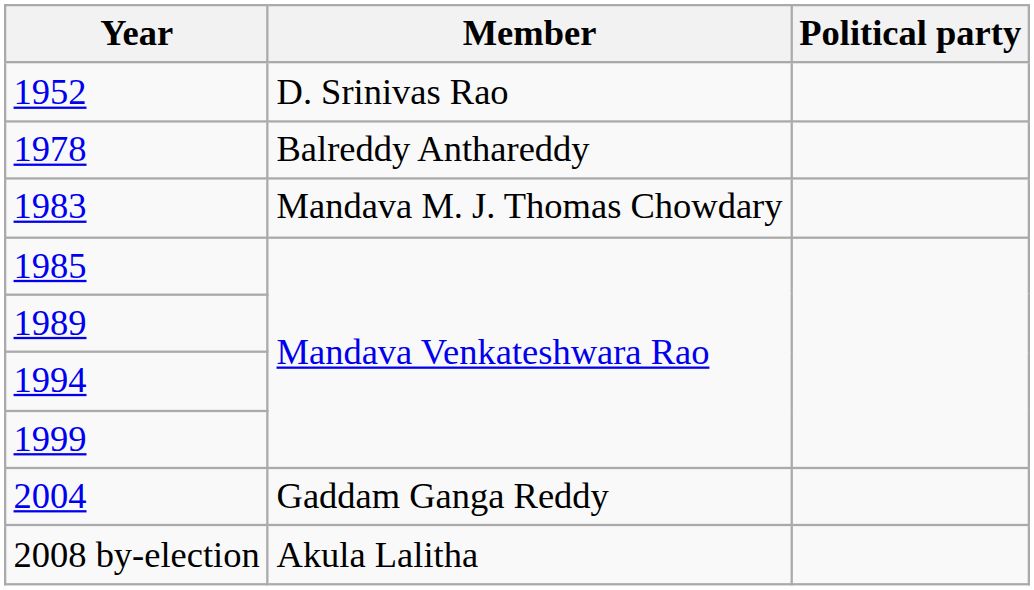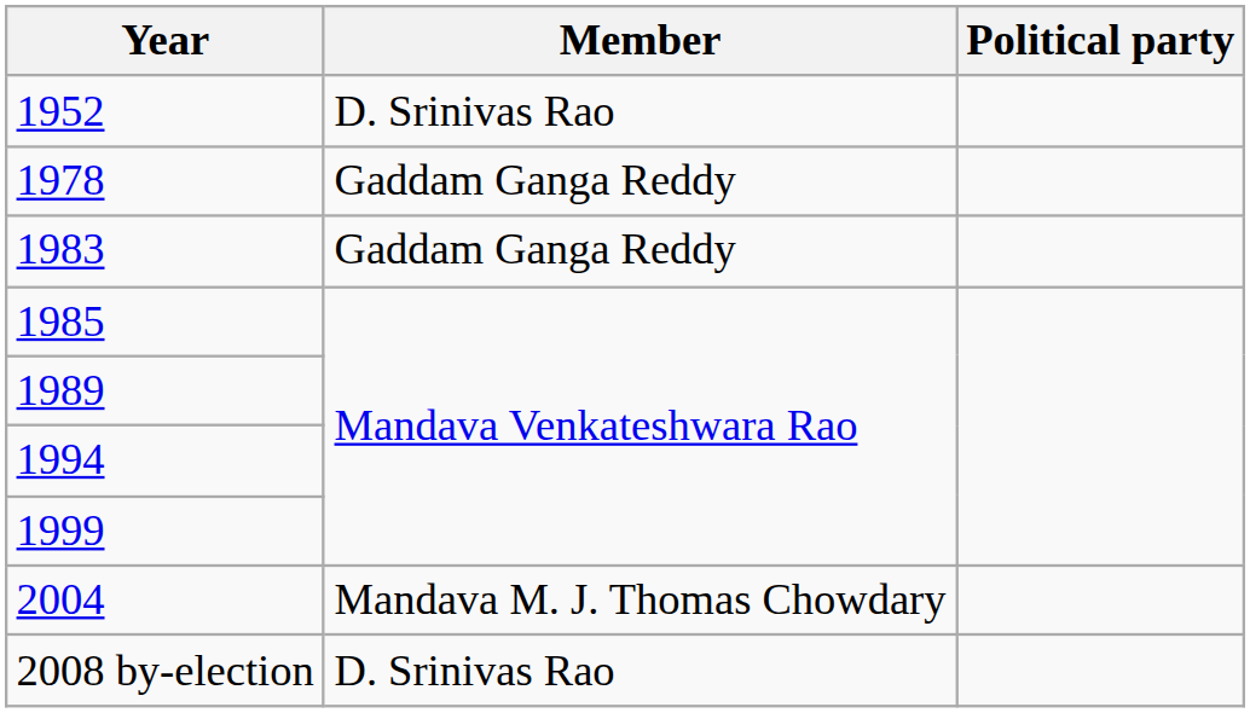1978 | Member: Balreddy Anthareddy -> Gaddam Ganga Reddy
1983 | Member: Mandava M. J. Thomas Chowdary -> Gaddam Ganga Reddy
2004 | Member: Gaddam Ganga Reddy -> Mandava M. J. Thomas Chowdary
2008 by-election | Member: Akula Lalitha -> D. Srinivas Rao
